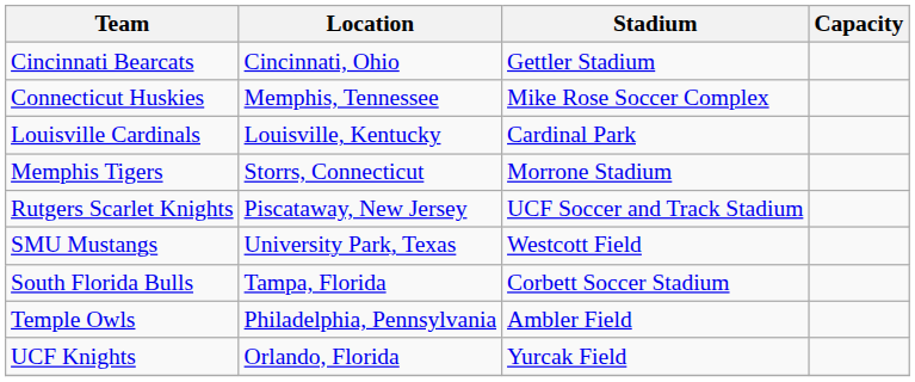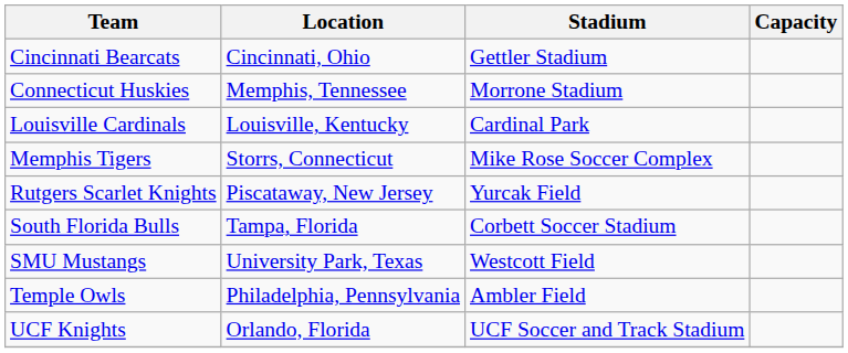Connecticut Huskies | Stadium: Mike Rose Soccer Complex -> Morrone Stadium
Memphis Tigers | Stadium: Morrone Stadium -> Mike Rose Soccer Complex
Rutgers Scarlet Knights | Stadium: UCF Soccer and Track Stadium -> Yurcak Field
rows swapped: South Florida Bulls <-> SMU Mustangs
UCF Knights | Stadium: Yurcak Field -> UCF Soccer and Track Stadium
